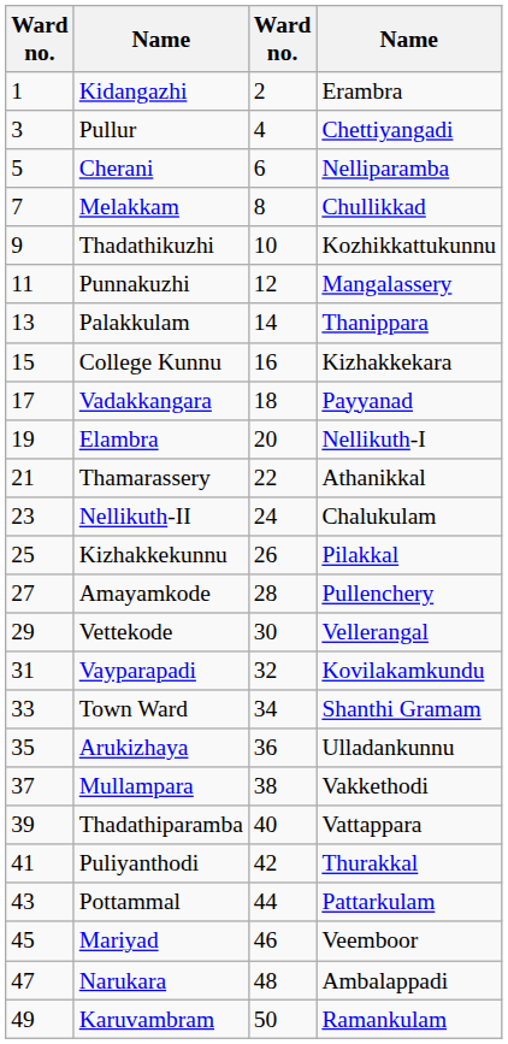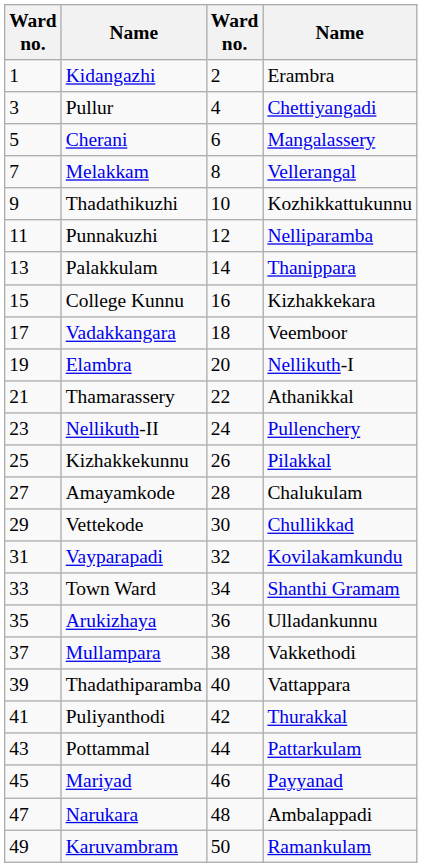Cherani | column 4: Nelliparamba -> Mangalassery
Melakkam | column 4: Chullikkad -> Vellerangal
Punnakuzhi | column 4: Mangalassery -> Nelliparamba
Vadakkangara | column 4: Payyanad -> Veemboor
Nellikuth-II | column 4: Chalukulam -> Pullenchery
Amayamkode | column 4: Pullenchery -> Chalukulam
Vettekode | column 4: Vellerangal -> Chullikkad
Mariyad | column 4: Veemboor -> Payyanad
